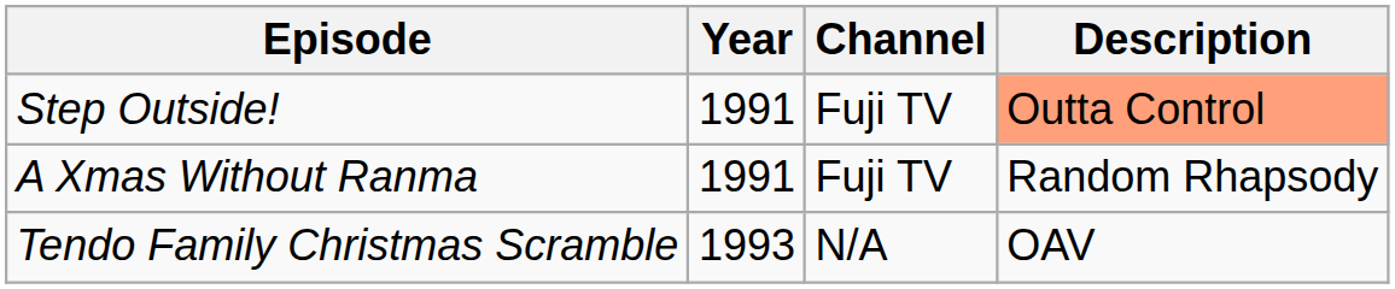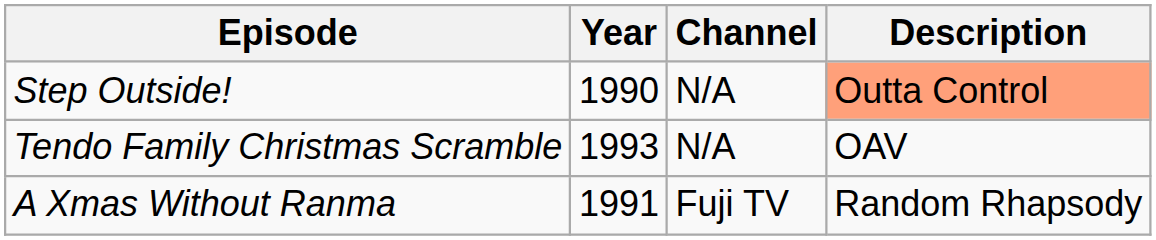Step Outside! | Year: 1991 -> 1990
Step Outside! | Channel: Fuji TV -> N/A
rows swapped: A Xmas Without Ranma <-> Tendo Family Christmas Scramble
